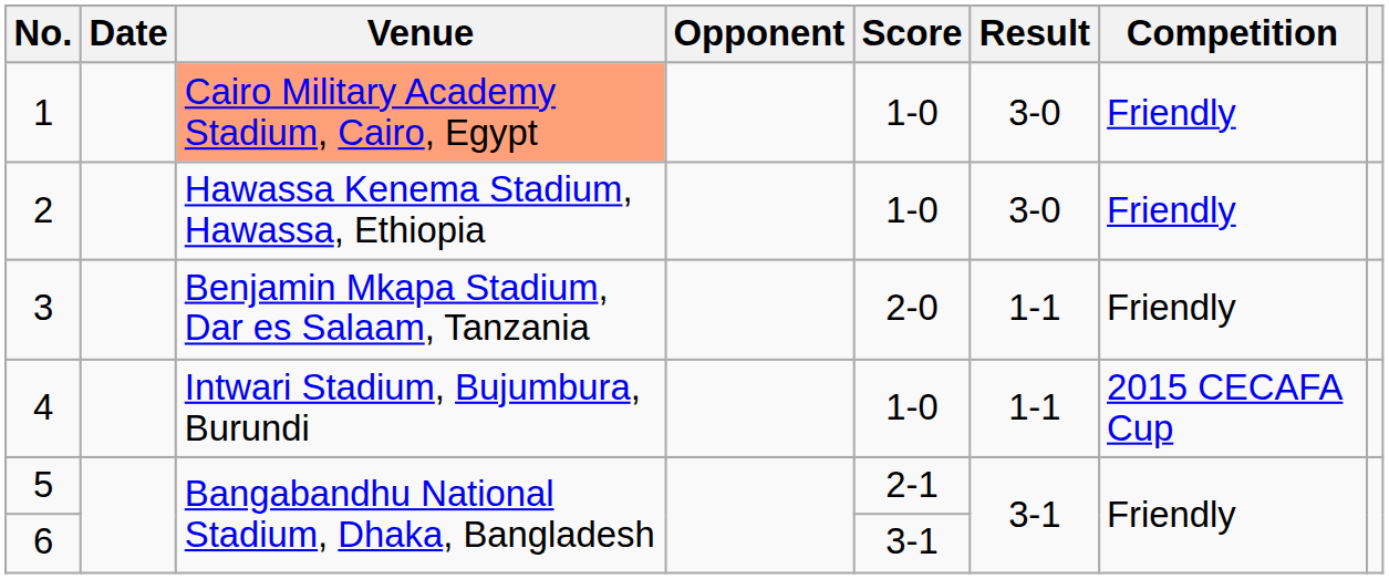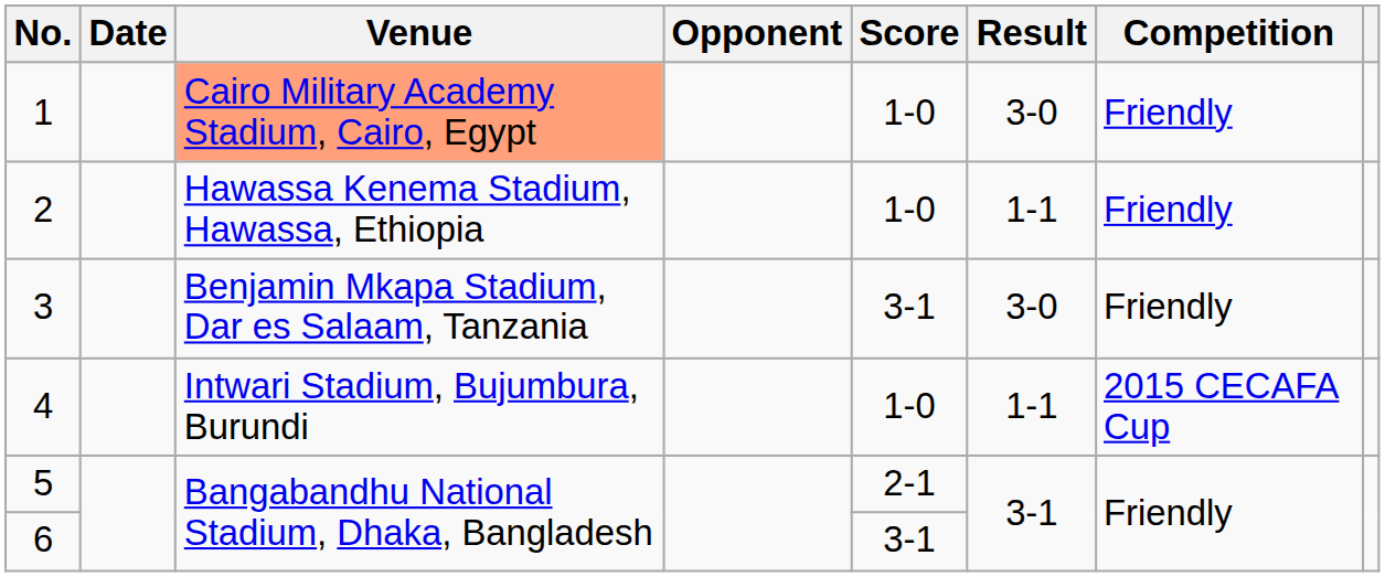2 | Result: 3-0 -> 1-1
3 | Score: 2-0 -> 3-1
3 | Result: 1-1 -> 3-0
